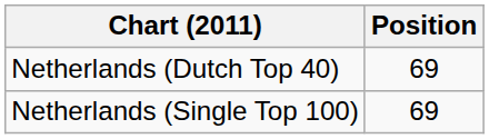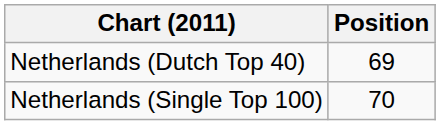Netherlands (Single Top 100) | Position: 69 -> 70
